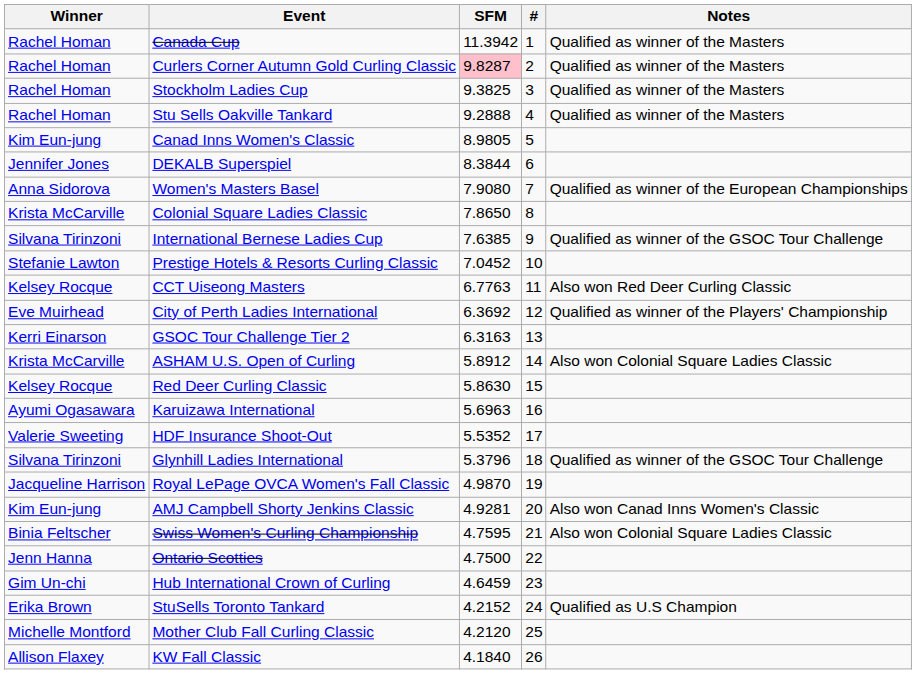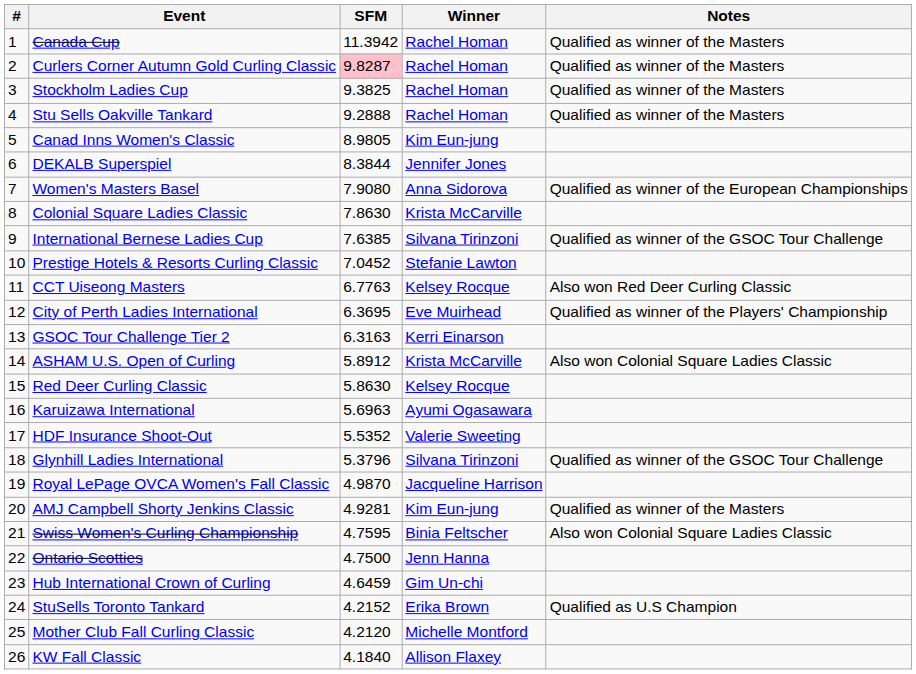columns swapped: # <-> Winner
Colonial Square Ladies Classic | SFM: 7.8650 -> 7.8630
City of Perth Ladies International | SFM: 6.3692 -> 6.3695
AMJ Campbell Shorty Jenkins Classic | Notes: Also won Canad Inns Women's Classic -> Qualified as winner of the Masters
